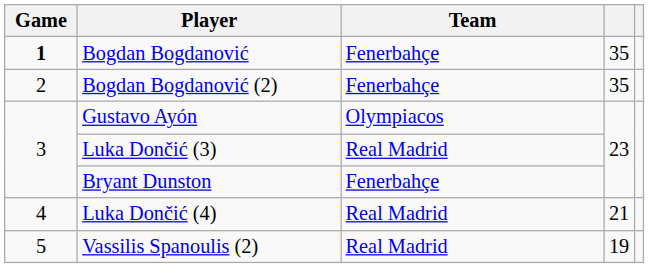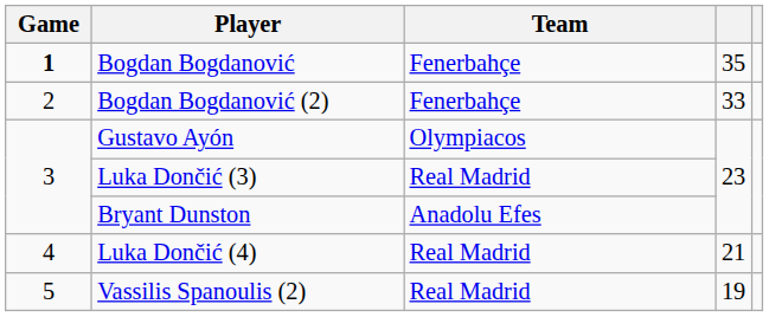Bogdan Bogdanović (2) | column 4: 35 -> 33
Bryant Dunston | Team: Fenerbahçe -> Anadolu Efes
